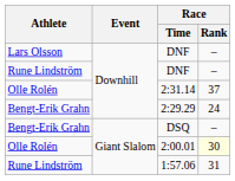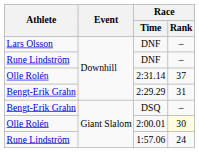2:29.29 | Race / Rank: 24 -> 31
1:57.06 | Race / Rank: 31 -> 24
